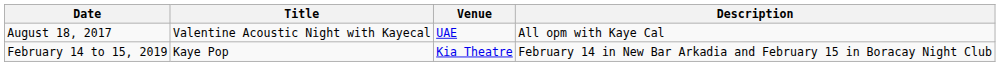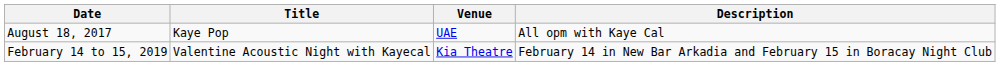August 18, 2017 | Title: Valentine Acoustic Night with Kayecal -> Kaye Pop
February 14 to 15, 2019 | Title: Kaye Pop -> Valentine Acoustic Night with Kayecal
